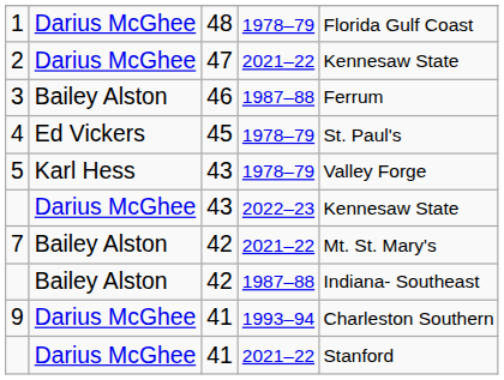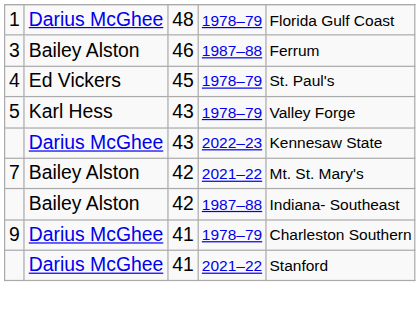- row: 2 | Darius McGhee | 47 | 2021–22 | Kennesaw State
9 | column 4: 1993–94 -> 1978–79
